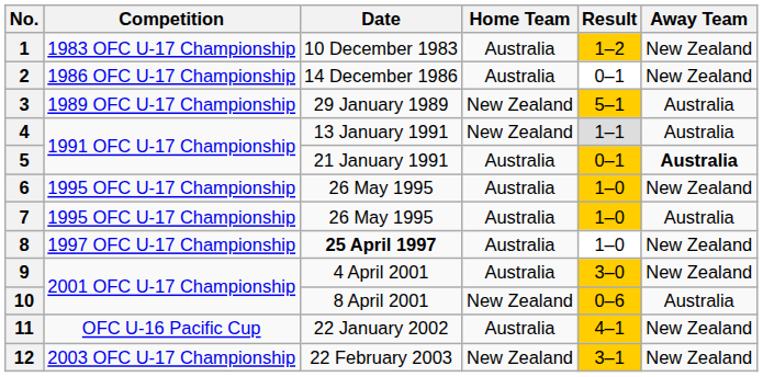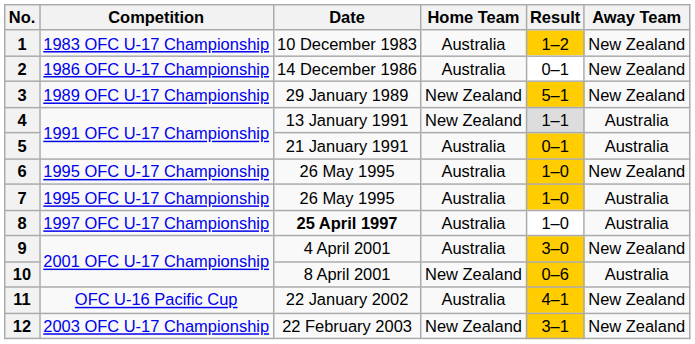3 | Away Team: Australia -> New Zealand
5 | Away Team: bold -> normal
8 | Away Team: New Zealand -> Australia
